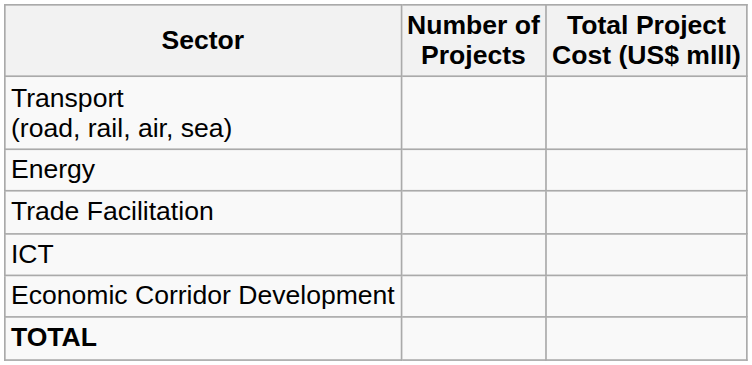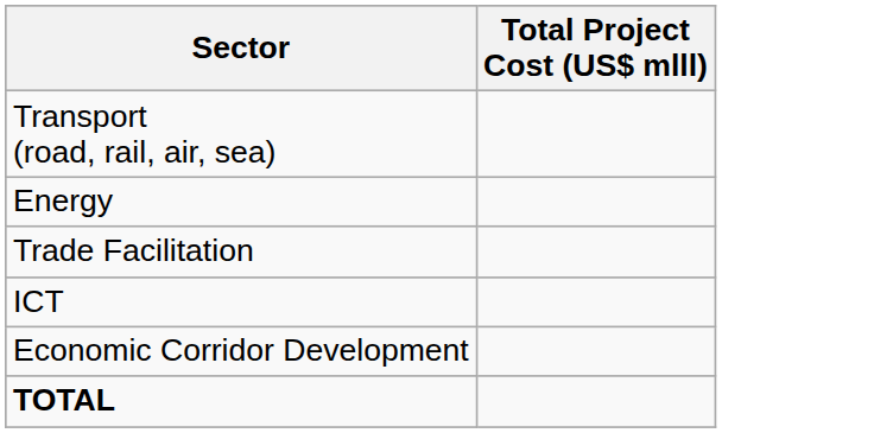- column: Number of Projects
